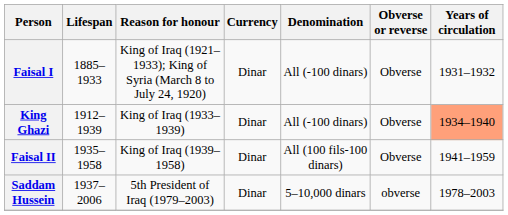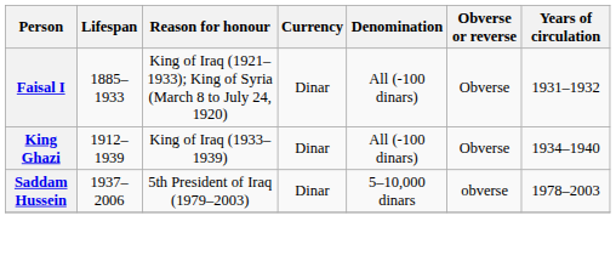King Ghazi | Years of circulation: lightsalmon background -> no background
- row: Faisal II | 1935–1958 | King of Iraq (1939–1958) | Dinar | All (100 fils-100 dinars) | Obverse | 1941–1959
